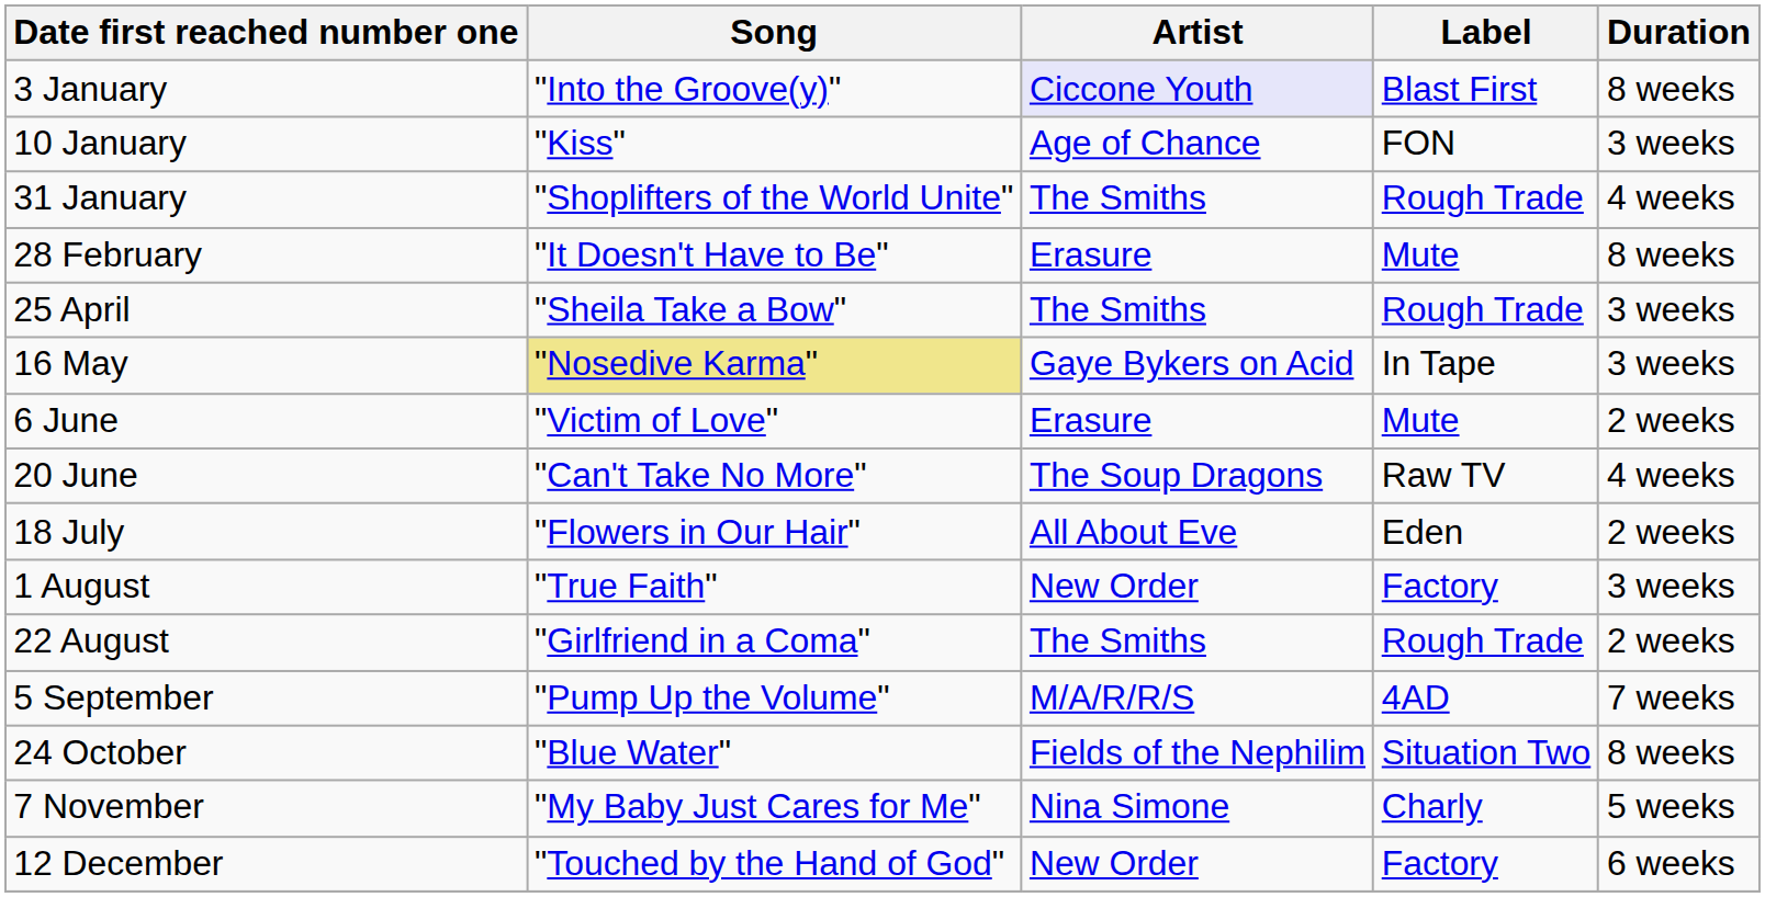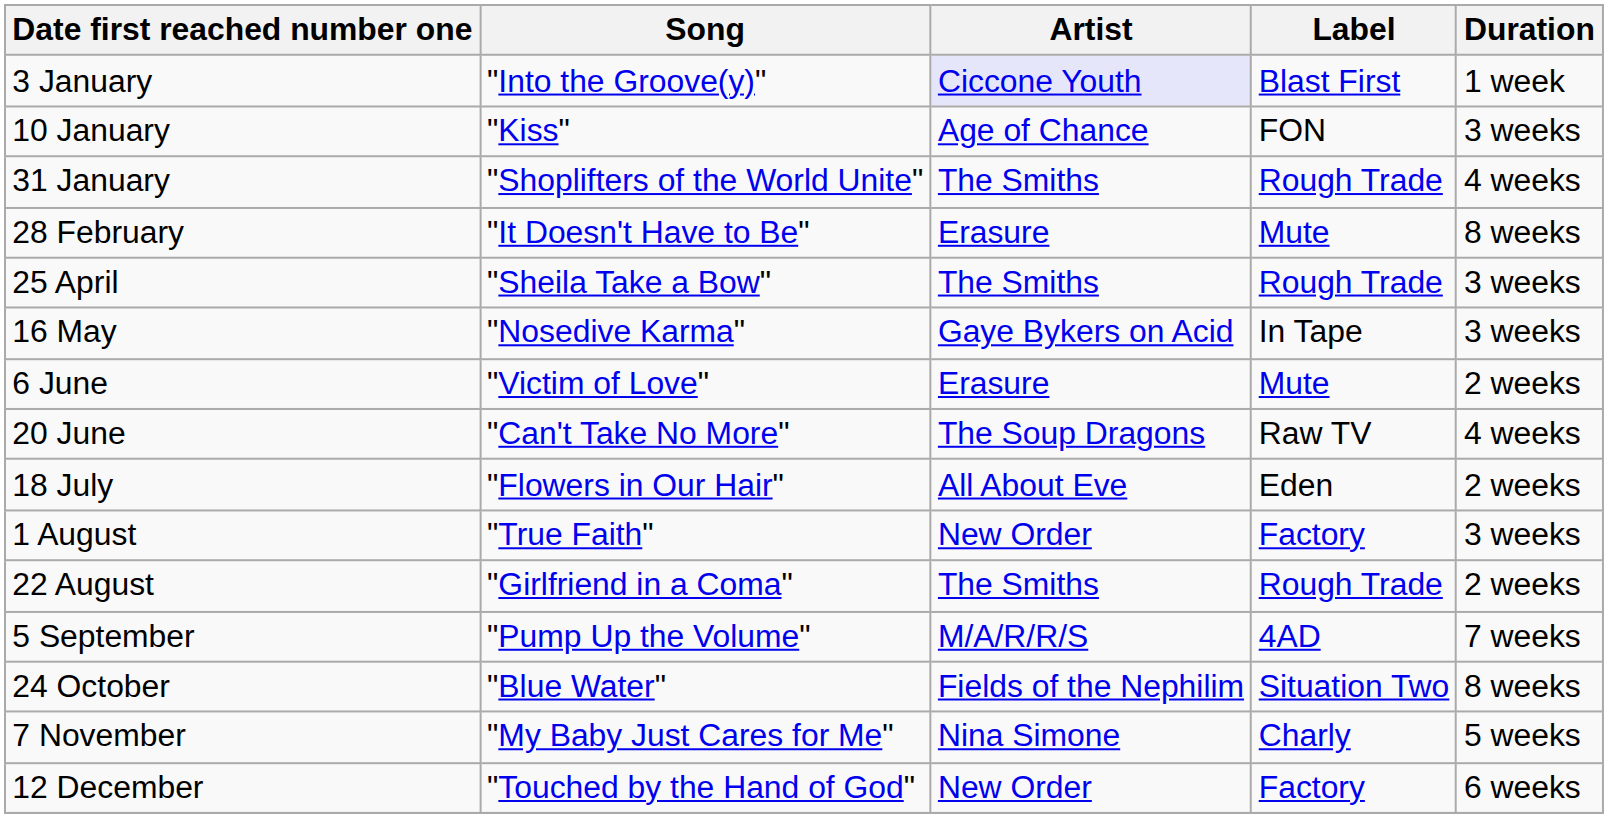3 January | Duration: 8 weeks -> 1 week
16 May | Song: khaki background -> no background
